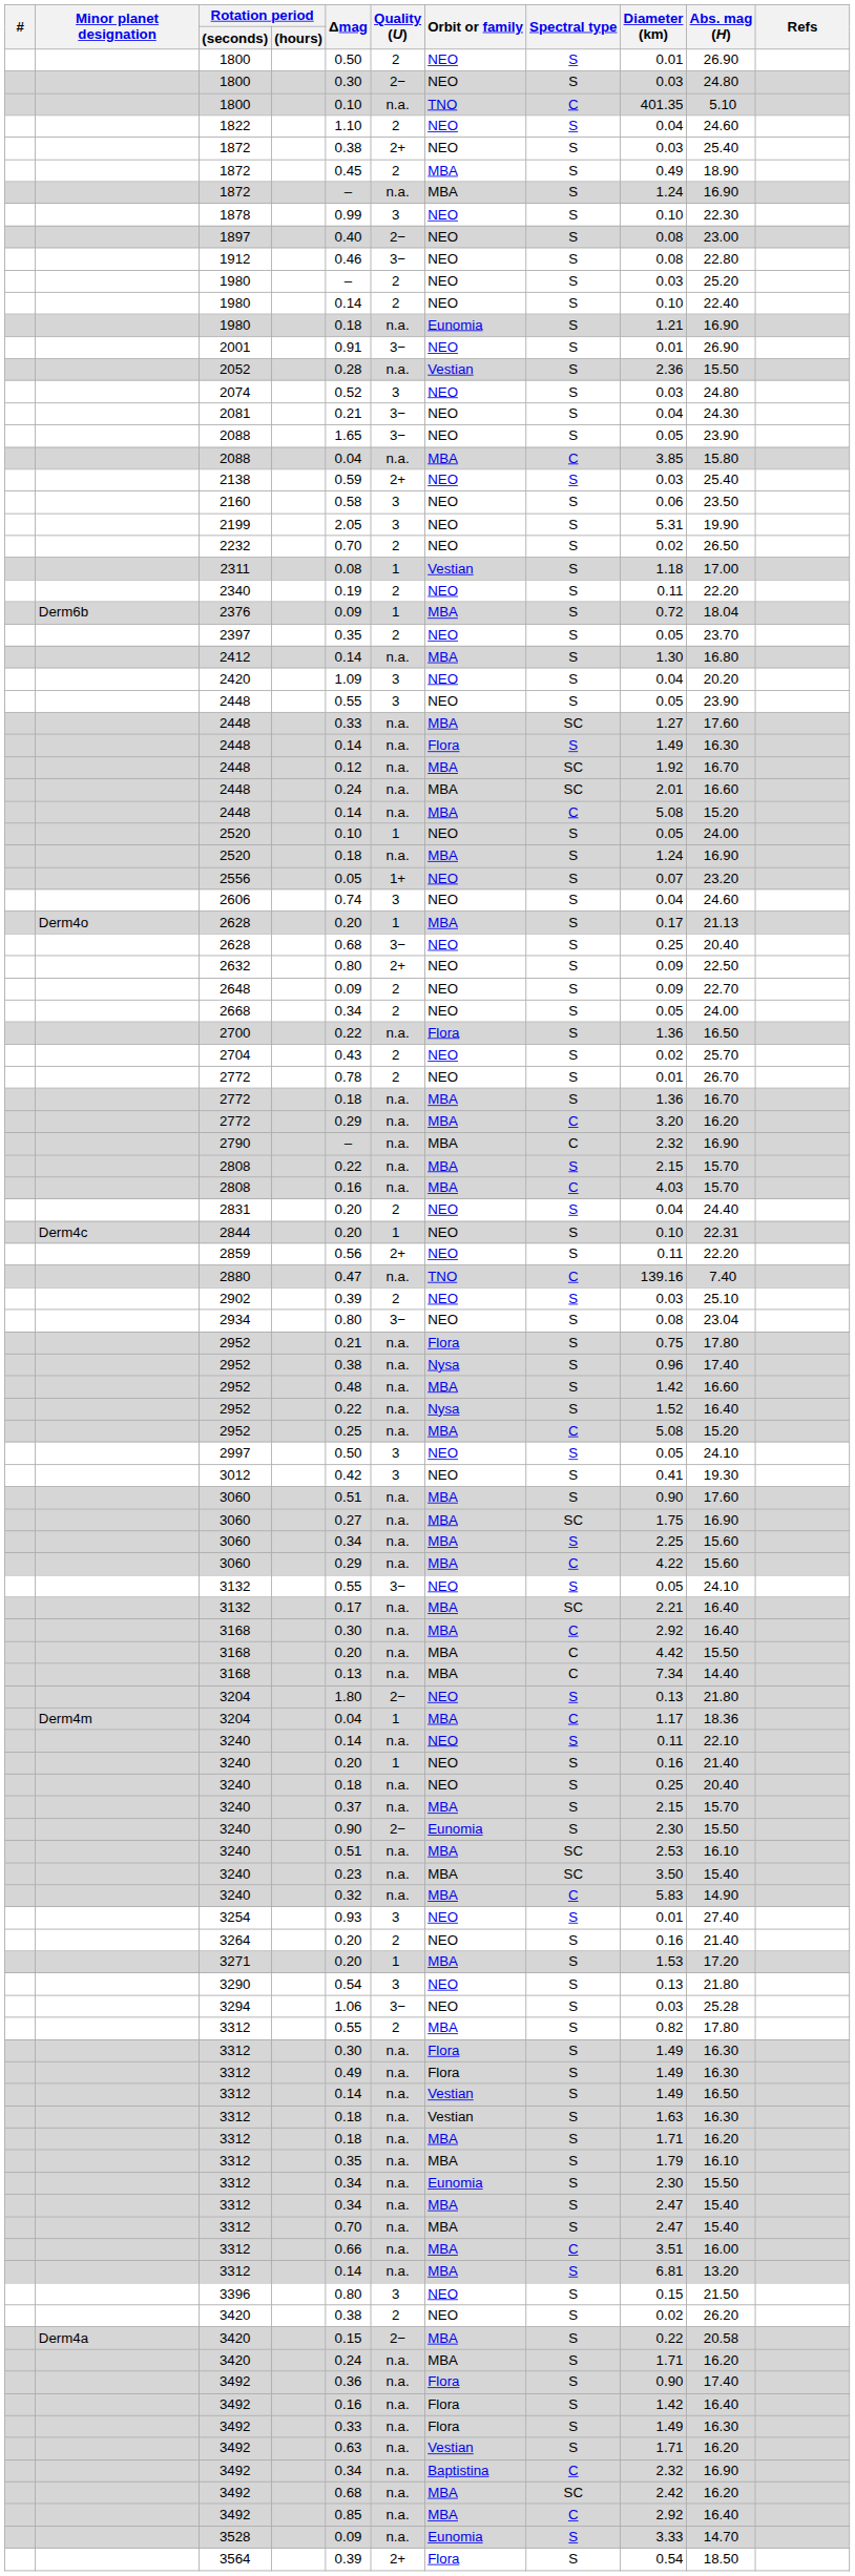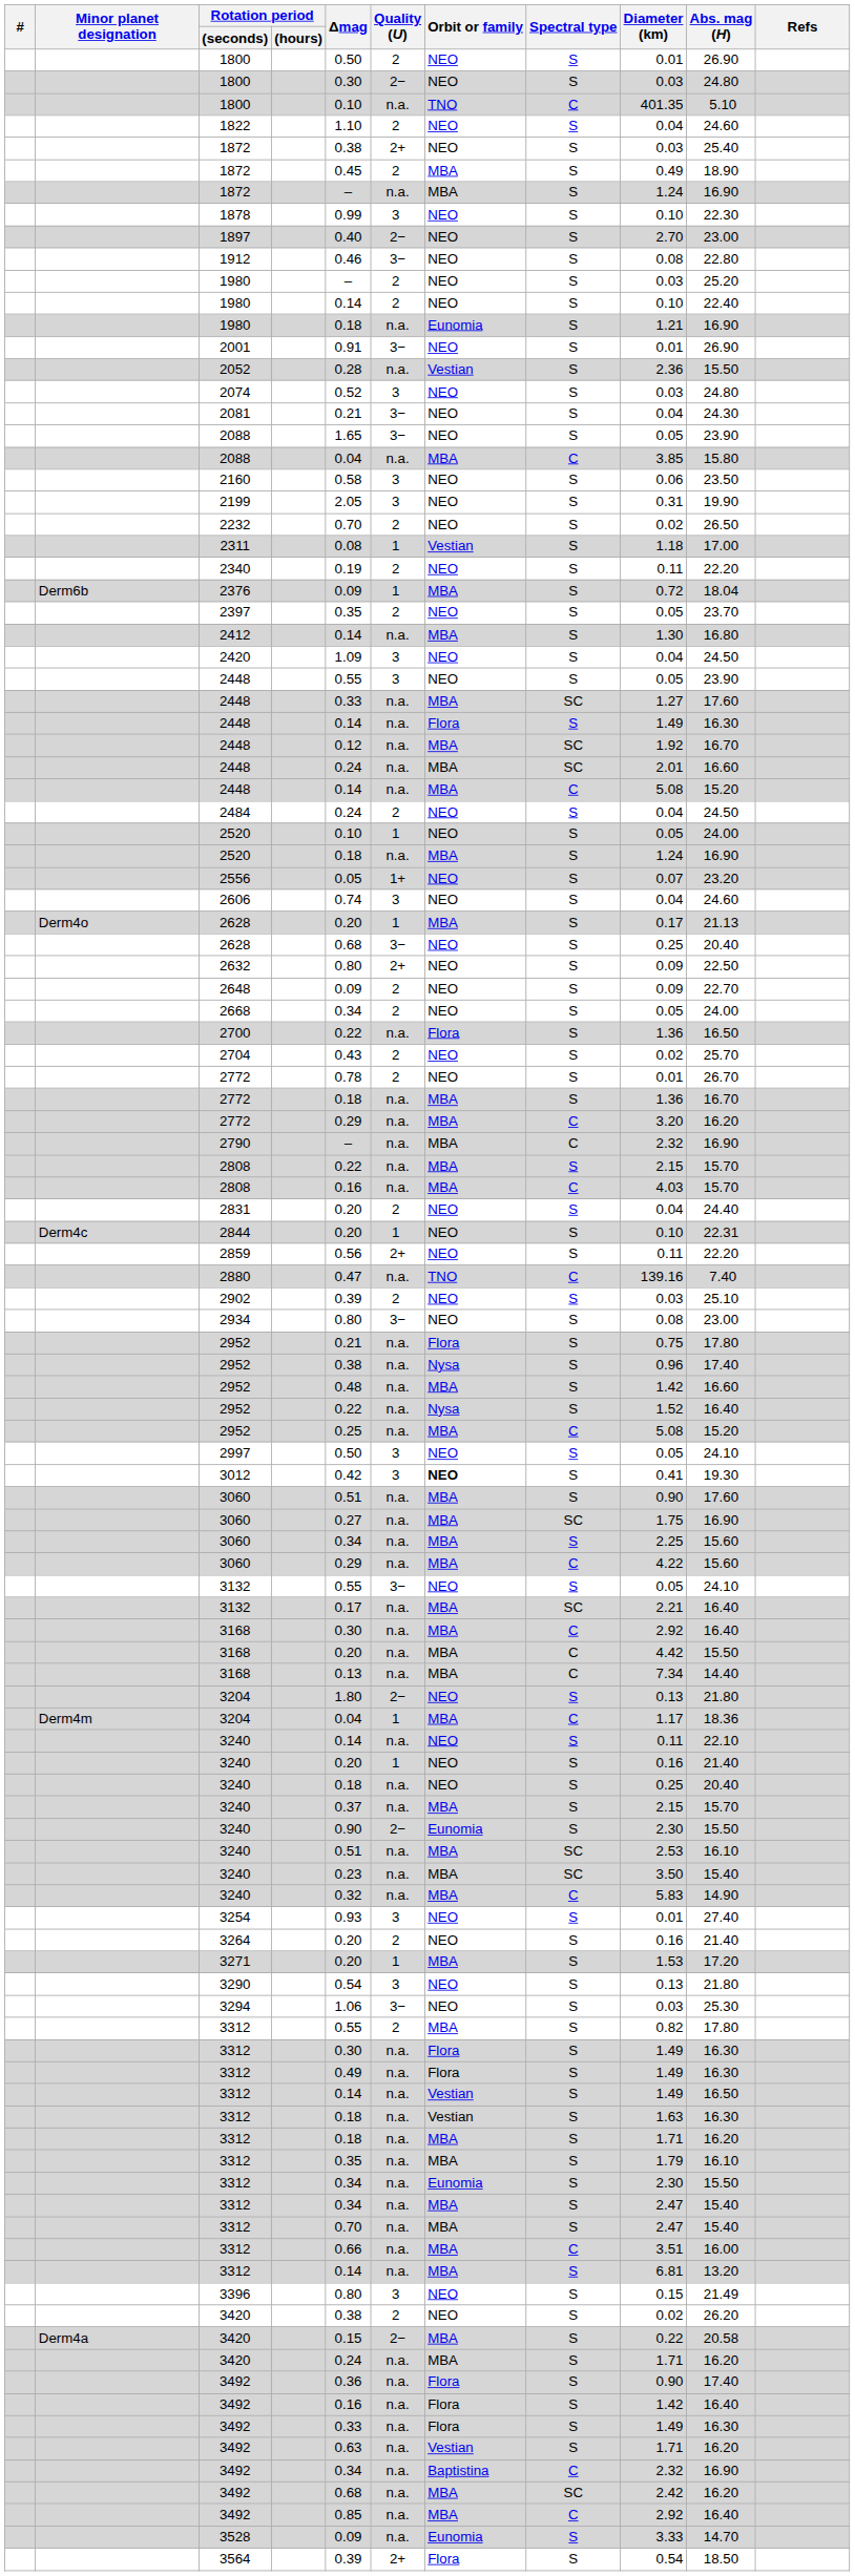1897 | Diameter (km): 0.08 -> 2.70
- row: 2138 | 0.59 | 2+ | NEO | S | 0.03 | 25.40
2199 | Diameter (km): 5.31 -> 0.31
2420 | Abs. mag (H): 20.20 -> 24.50
+ row: 2484 | 0.24 | 2 | NEO | S | 0.04 | 24.50
2934 | Abs. mag (H): 23.04 -> 23.00
3012 | Orbit or family: normal -> bold
3294 | Abs. mag (H): 25.28 -> 25.30
3396 | Abs. mag (H): 21.50 -> 21.49
